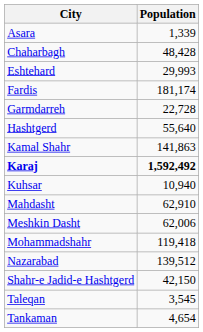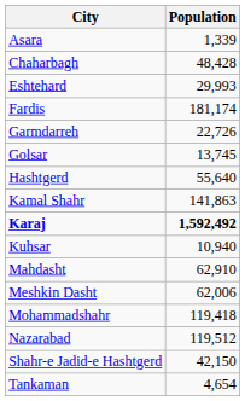Garmdarreh | Population: 22,728 -> 22,726
+ row: Golsar | 13,745
Nazarabad | Population: 139,512 -> 119,512
- row: Taleqan | 3,545
